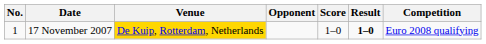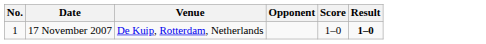- column: Competition | Euro 2008 qualifying
17 November 2007 | Venue: gold background -> no background
